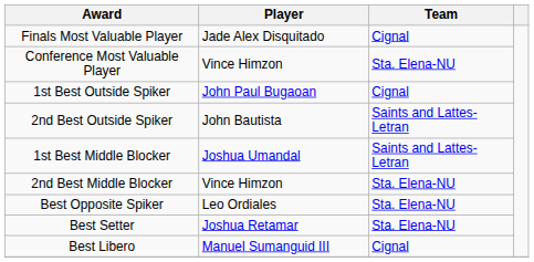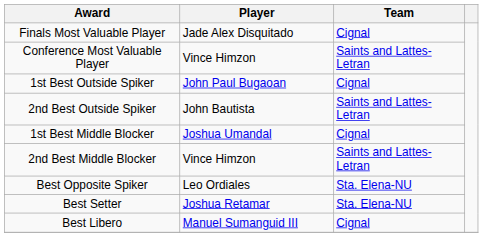Conference Most Valuable Player | Team: Sta. Elena-NU -> Saints and Lattes-Letran
1st Best Middle Blocker | Team: Saints and Lattes-Letran -> Cignal
2nd Best Middle Blocker | Team: Sta. Elena-NU -> Saints and Lattes-Letran
